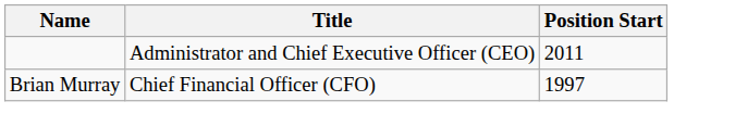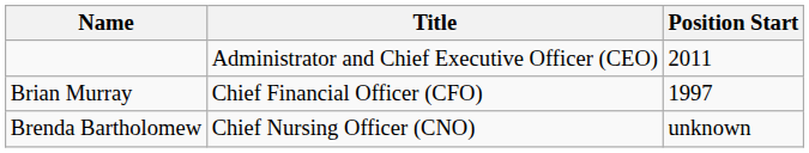+ row: Brenda Bartholomew | Chief Nursing Officer (CNO) | unknown
